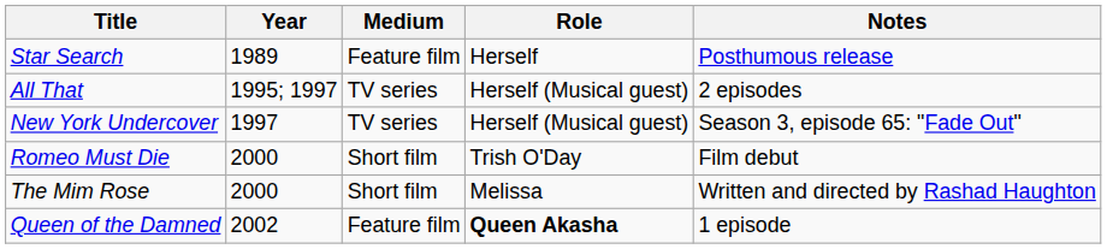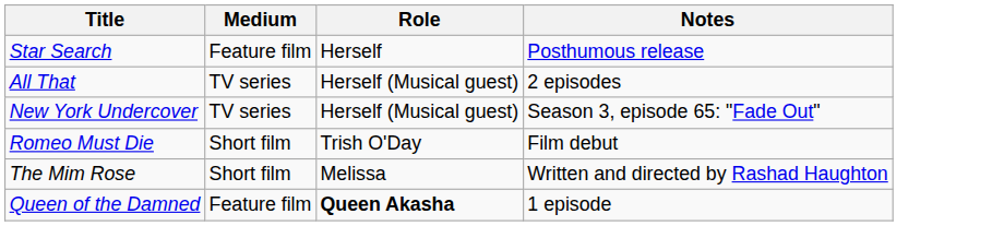- column: Year | 1989 | 1995; 1997 | 1997 | 2000 | 2000 | 2002
